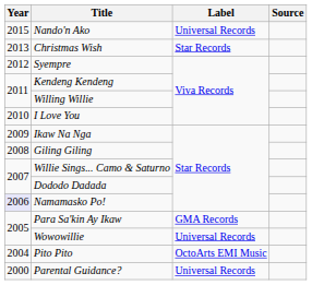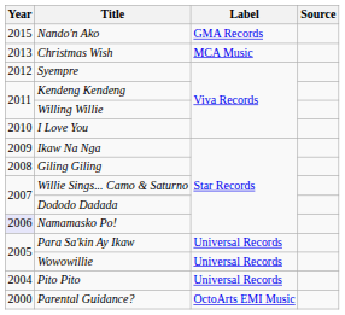Nando'n Ako | Label: Universal Records -> GMA Records
Christmas Wish | Label: Star Records -> MCA Music
Para Sa'kin Ay Ikaw | Label: GMA Records -> Universal Records
Pito Pito | Label: OctoArts EMI Music -> Universal Records
Parental Guidance? | Label: Universal Records -> OctoArts EMI Music
